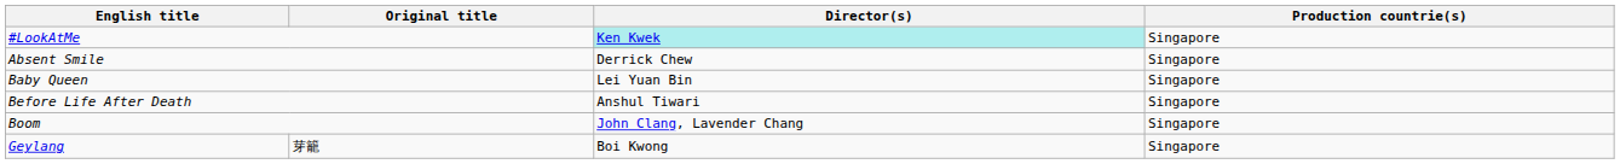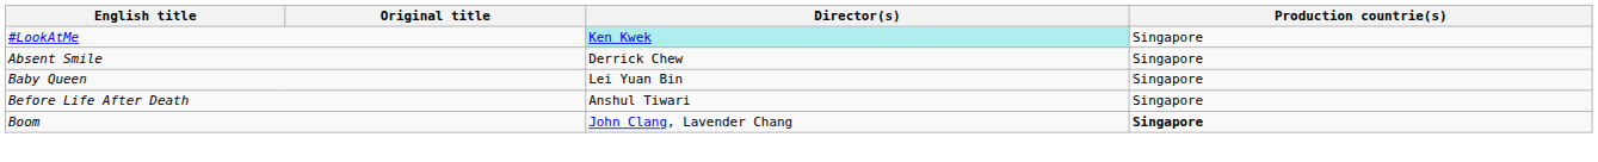Boom | Production countrie(s): normal -> bold
- row: Geylang | 芽籠 | Boi Kwong | Singapore
